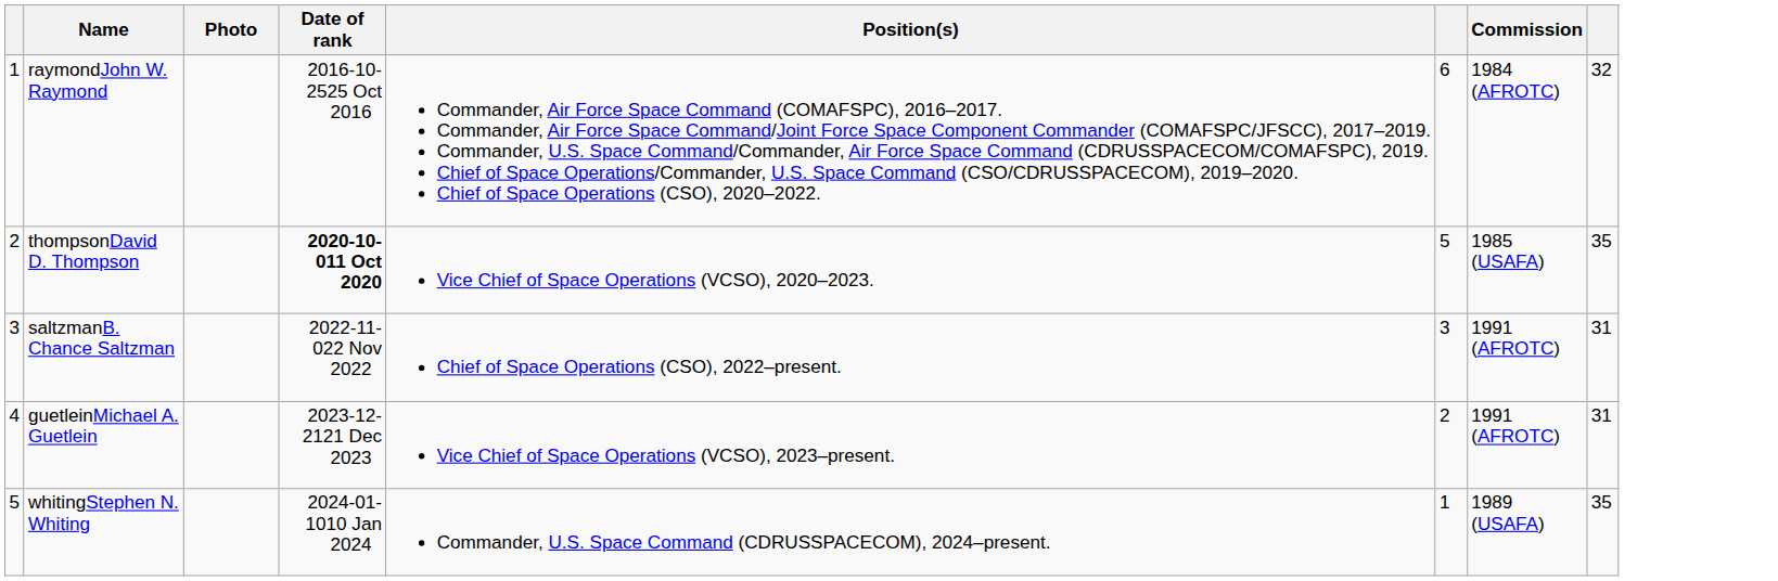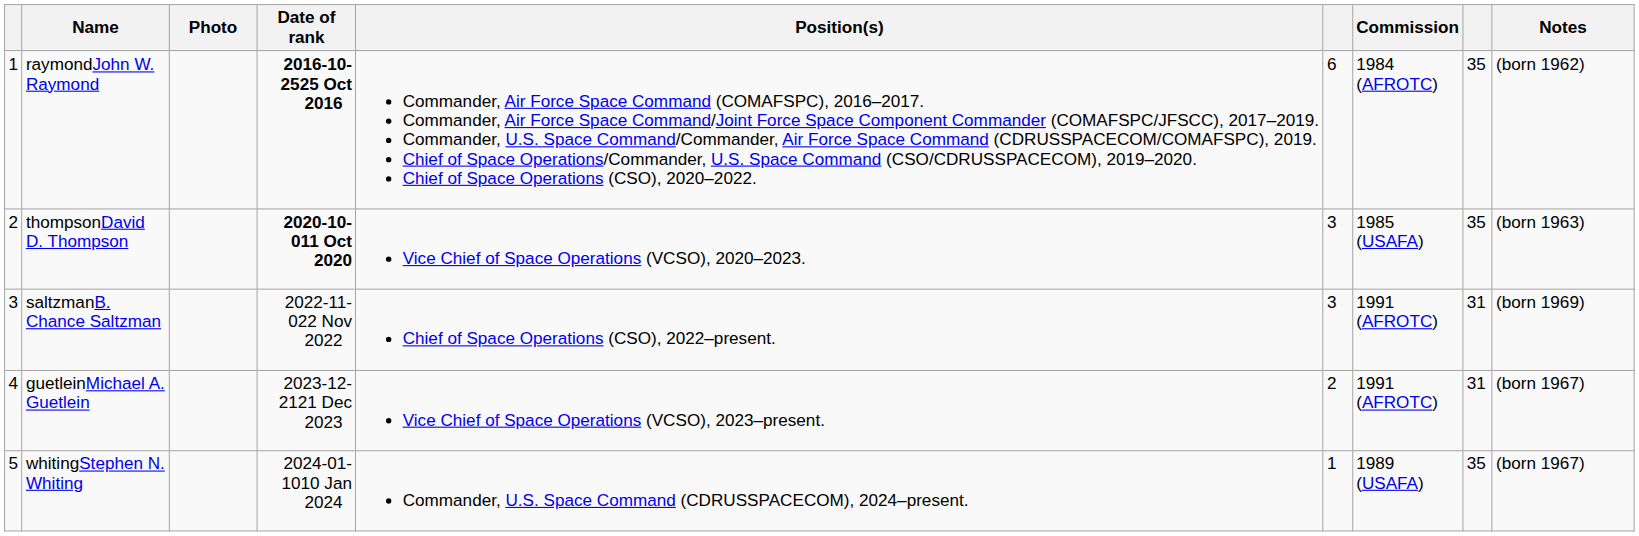+ column: Notes | (born 1962) | (born 1963) | (born 1969) | (born 1967) | (born 1967)
raymondJohn W. Raymond | Date of rank: normal -> bold
raymondJohn W. Raymond | column 8: 32 -> 35
thompsonDavid D. Thompson | column 6: 5 -> 3
